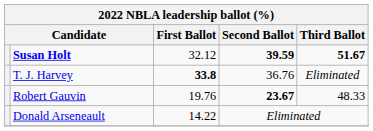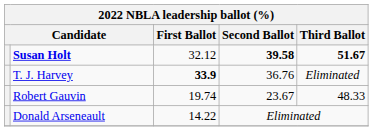Susan Holt | Second Ballot: 39.59 -> 39.58
T. J. Harvey | First Ballot: 33.8 -> 33.9
Robert Gauvin | First Ballot: 19.76 -> 19.74
Robert Gauvin | Second Ballot: bold -> normal
